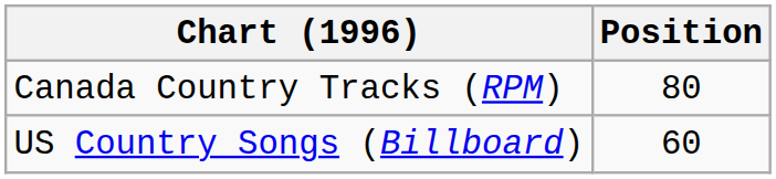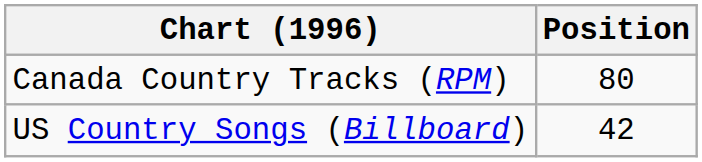US Country Songs (Billboard) | Position: 60 -> 42
